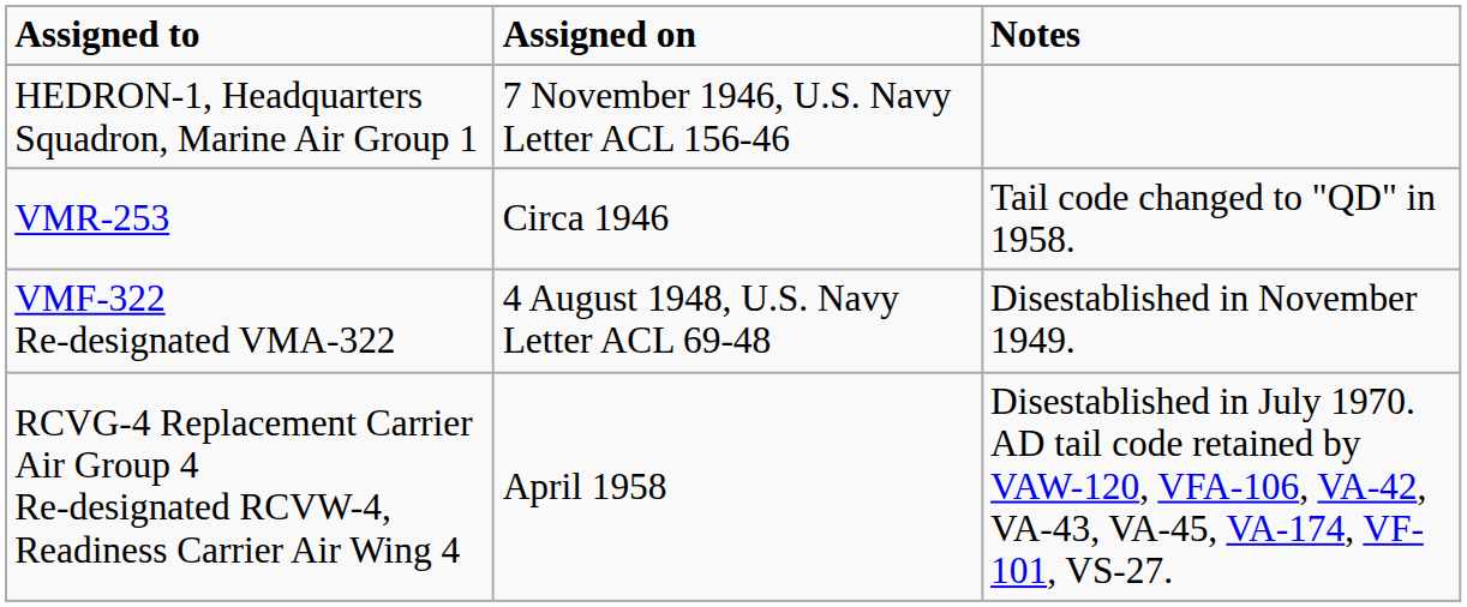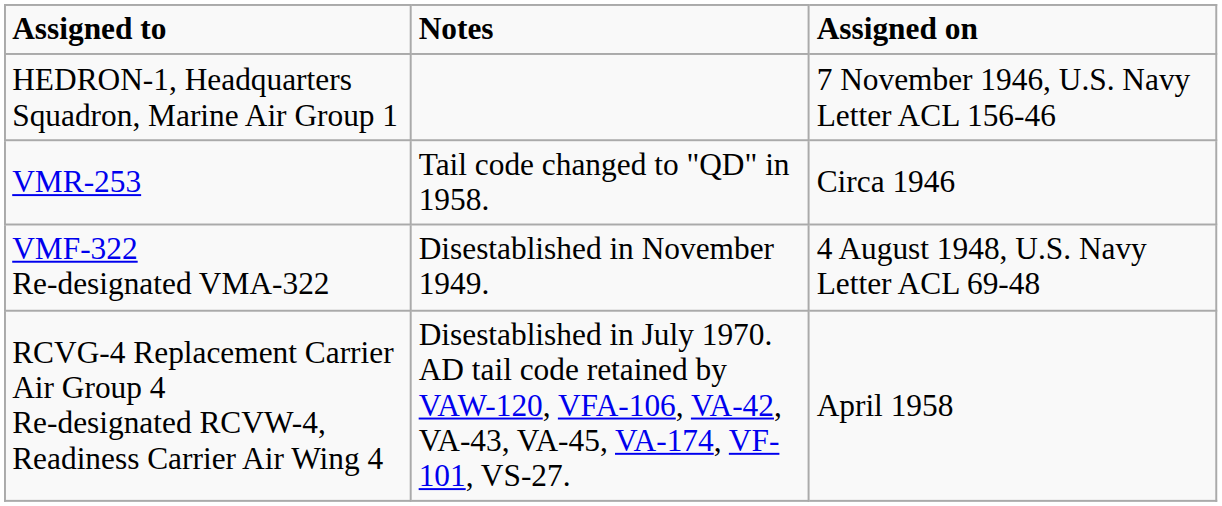columns swapped: Assigned on <-> Notes
